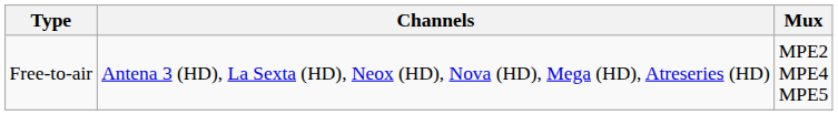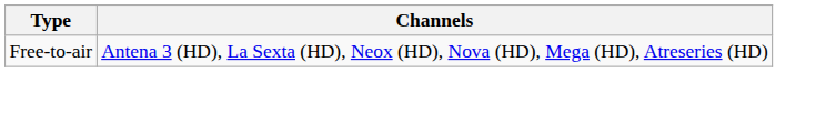- column: Mux | MPE2 MPE4 MPE5
